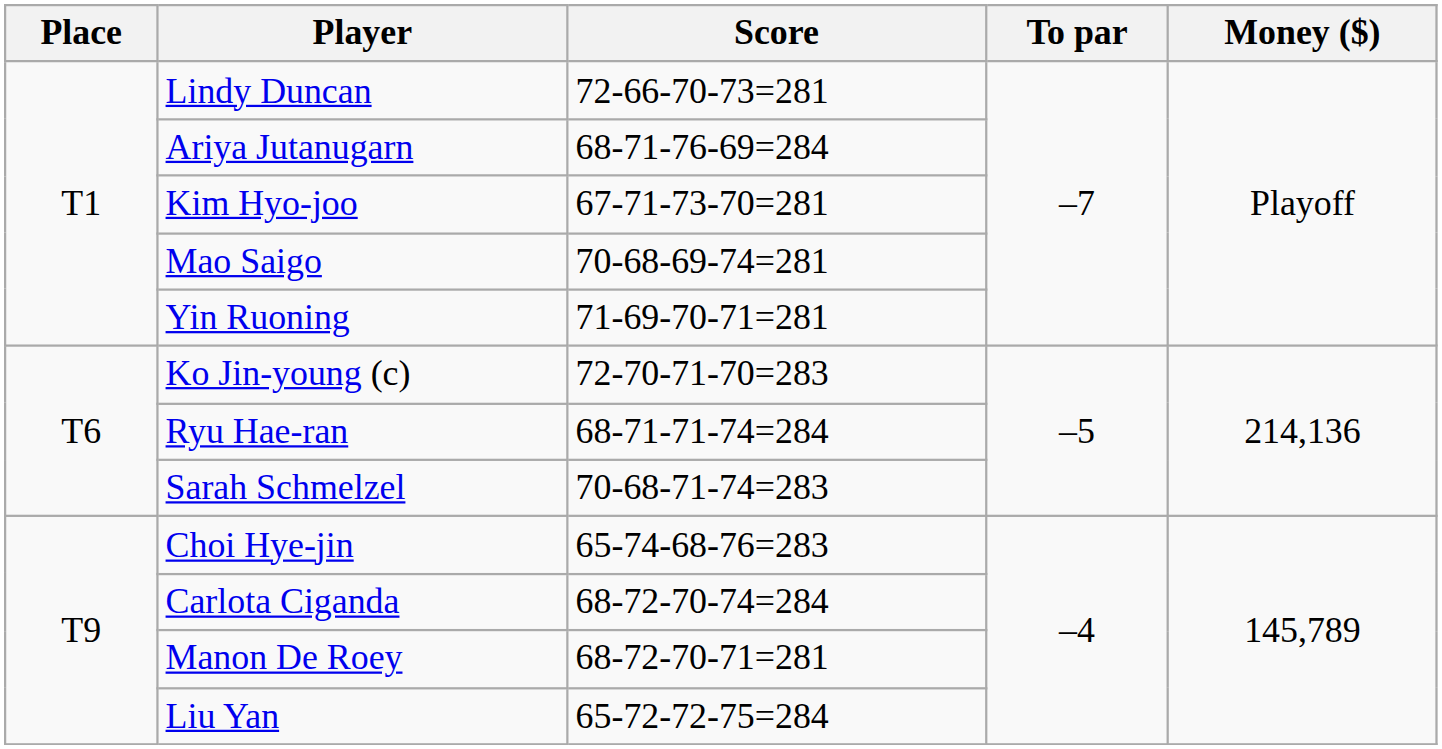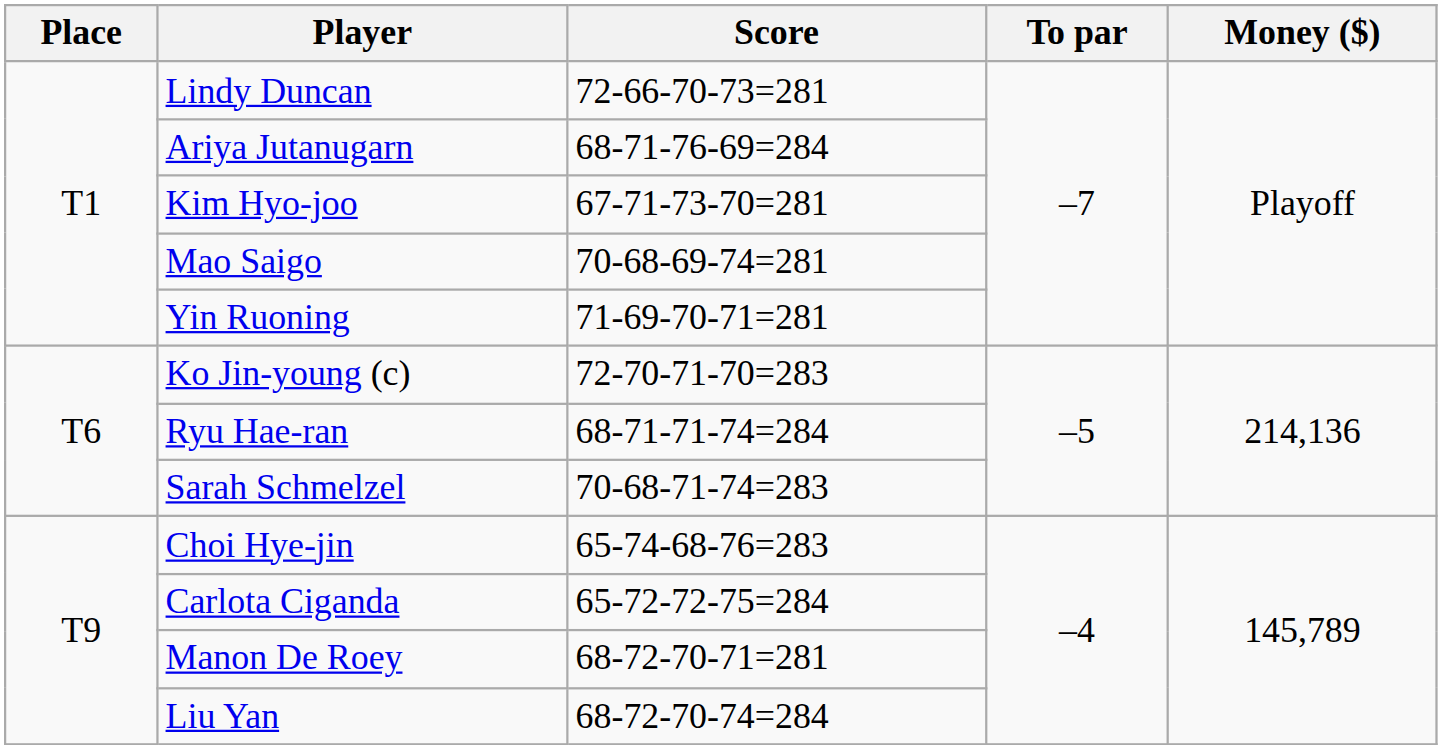Carlota Ciganda | Score: 68-72-70-74=284 -> 65-72-72-75=284
Liu Yan | Score: 65-72-72-75=284 -> 68-72-70-74=284
